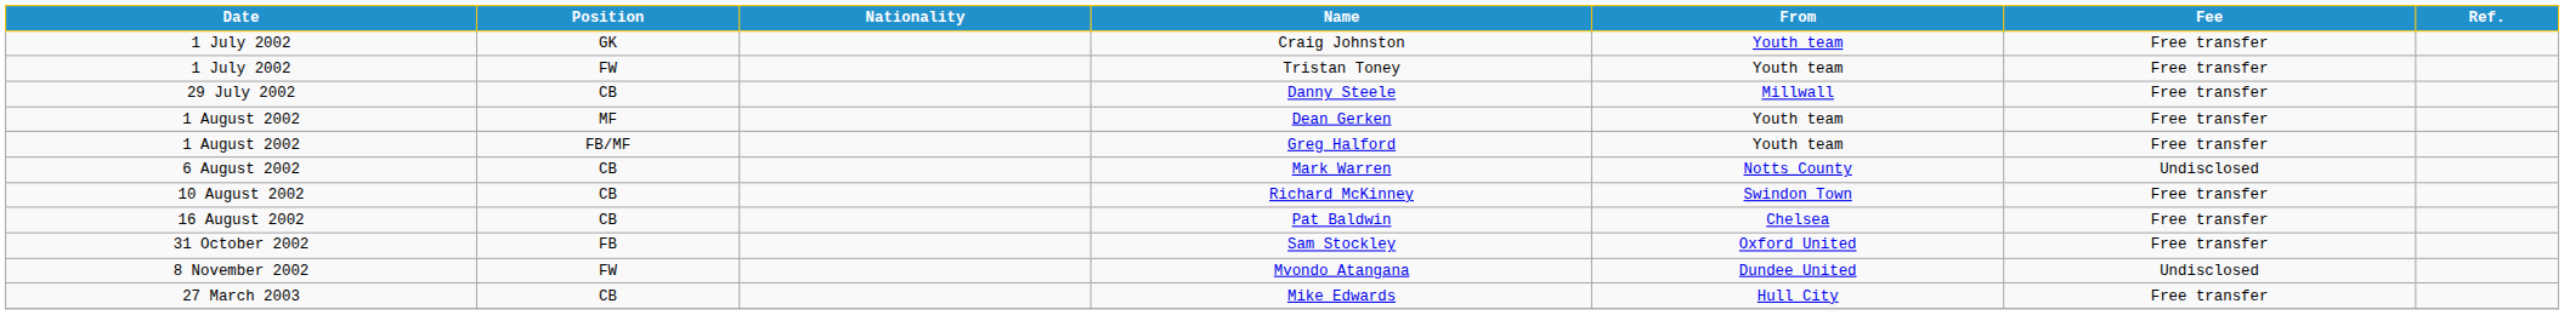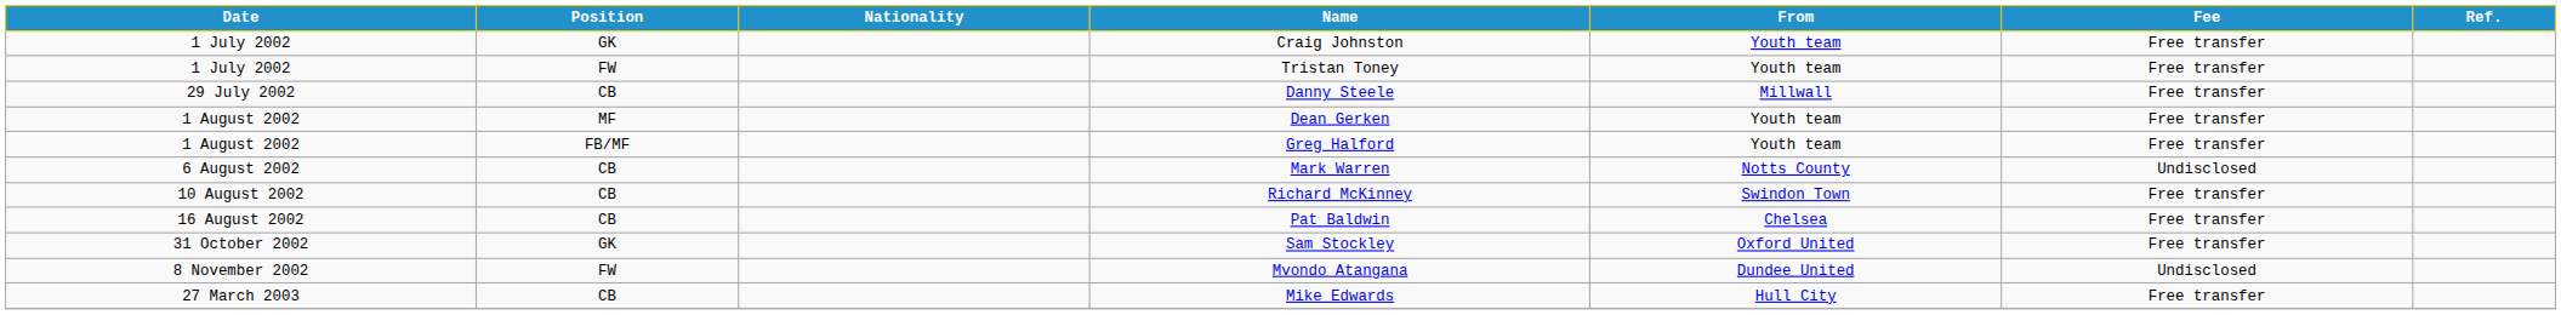Sam Stockley | Position: FB -> GK
